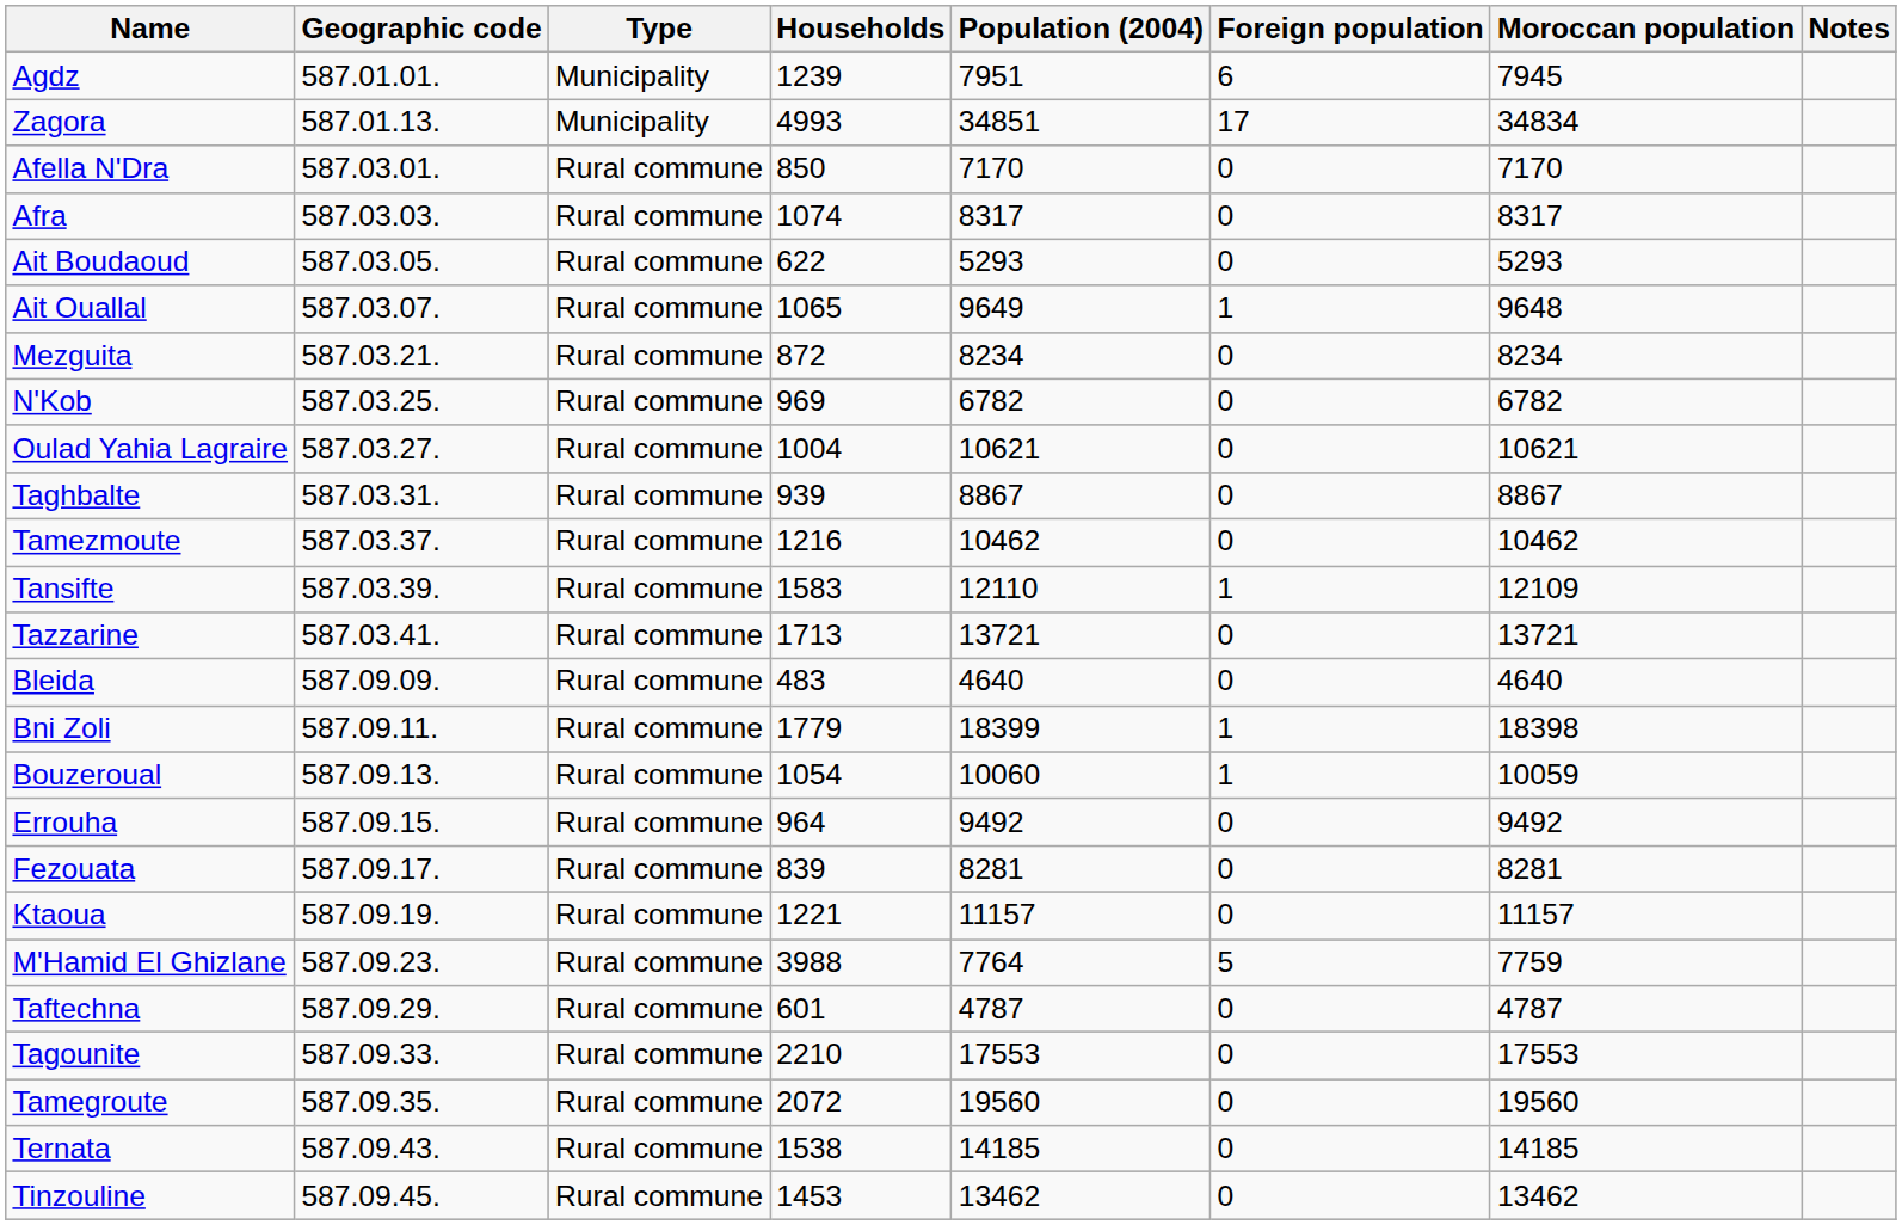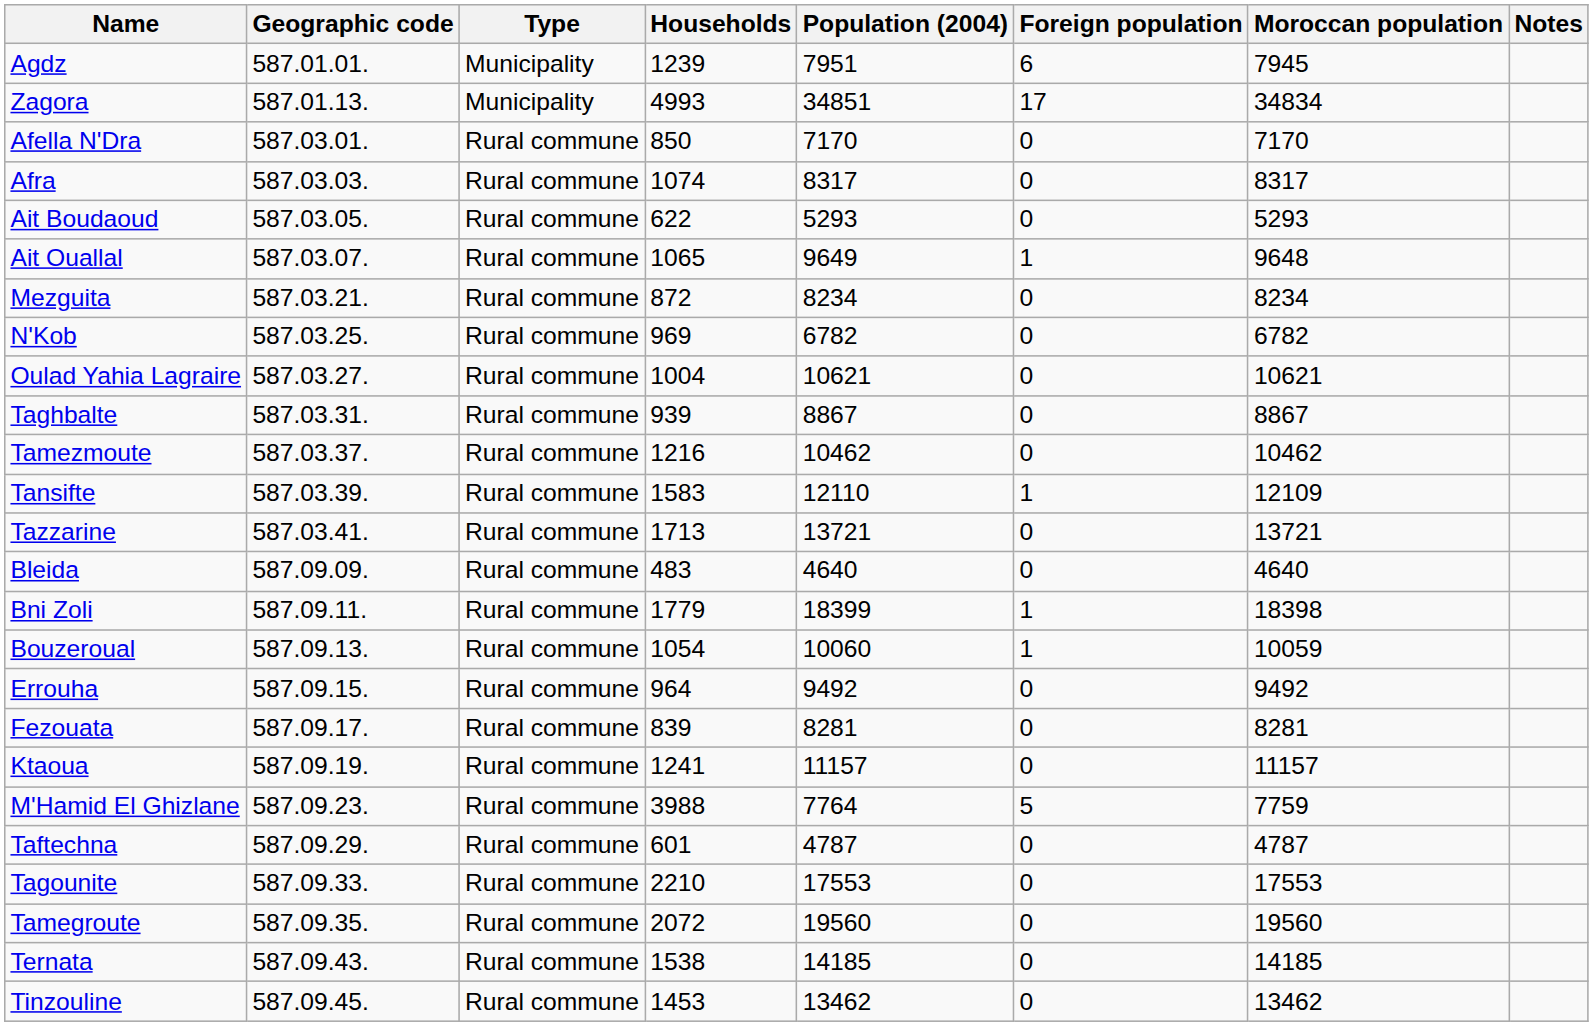Ktaoua | Households: 1221 -> 1241
